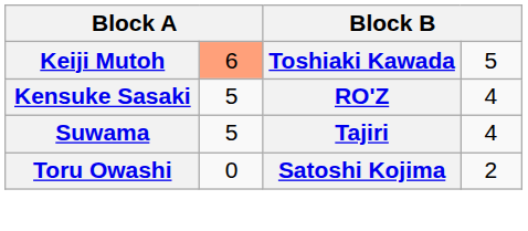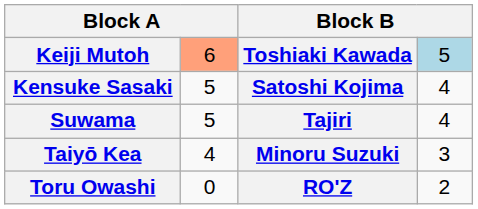Keiji Mutoh | column 4: no background -> lightblue background
Kensuke Sasaki | column 3: RO'Z -> Satoshi Kojima
+ row: Taiyō Kea | 4 | Minoru Suzuki | 3
Toru Owashi | column 3: Satoshi Kojima -> RO'Z
